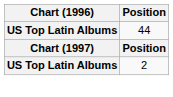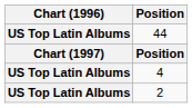+ row: US Top Latin Albums | 4
